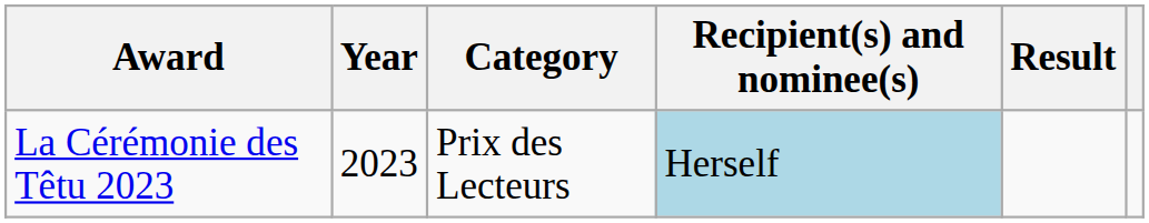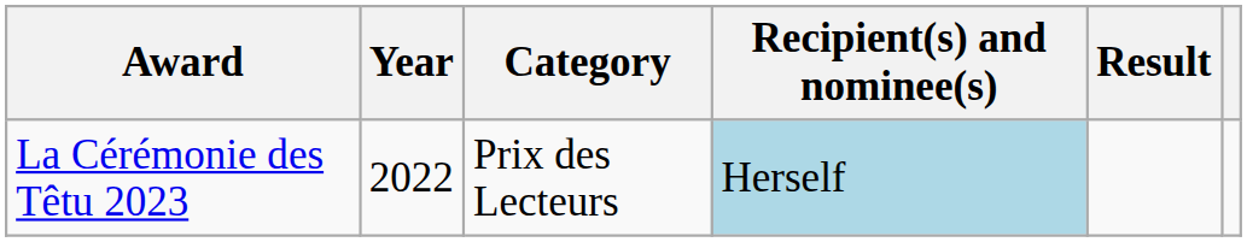La Cérémonie des Têtu 2023 | Year: 2023 -> 2022
